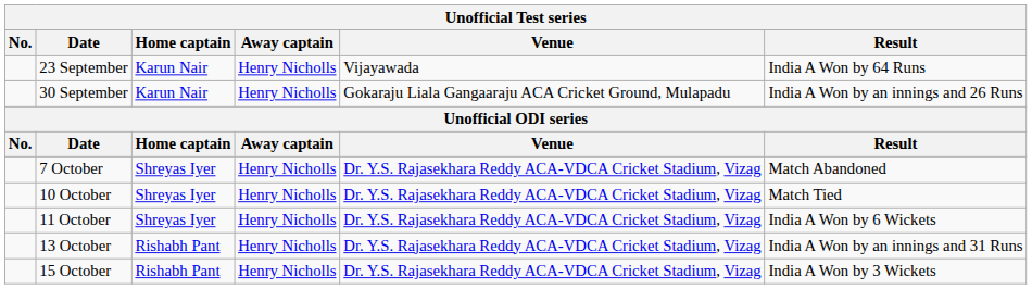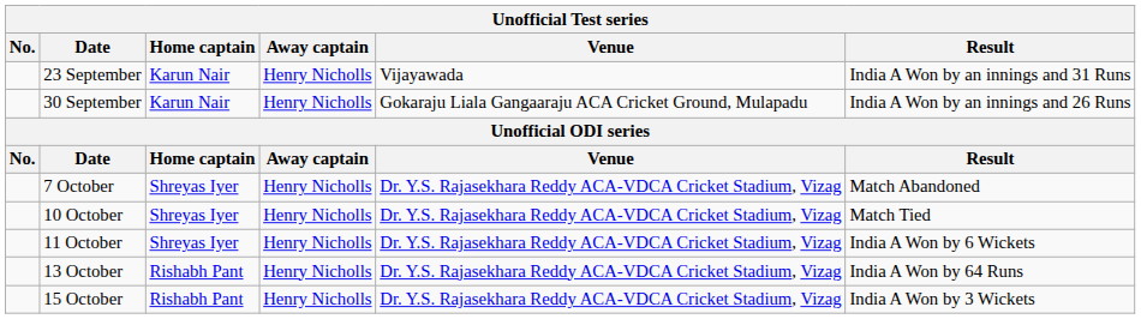23 September | Result: India A Won by 64 Runs -> India A Won by an innings and 31 Runs
13 October | Result: India A Won by an innings and 31 Runs -> India A Won by 64 Runs
